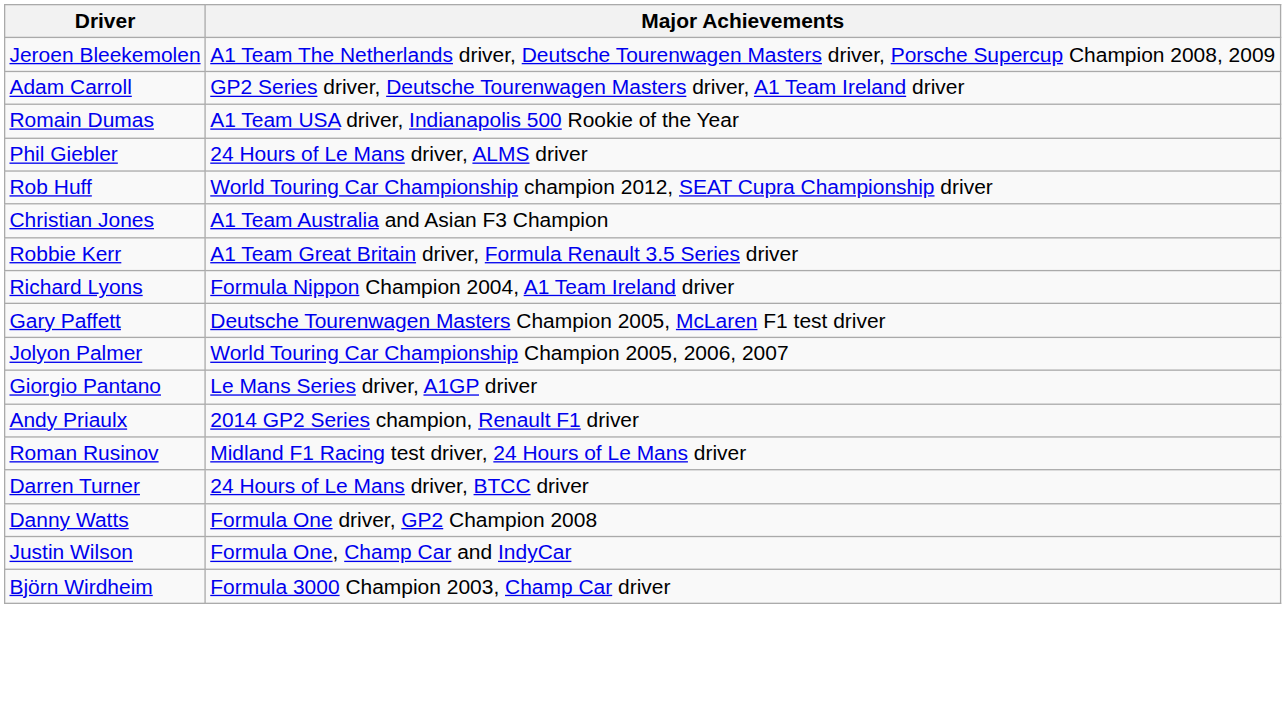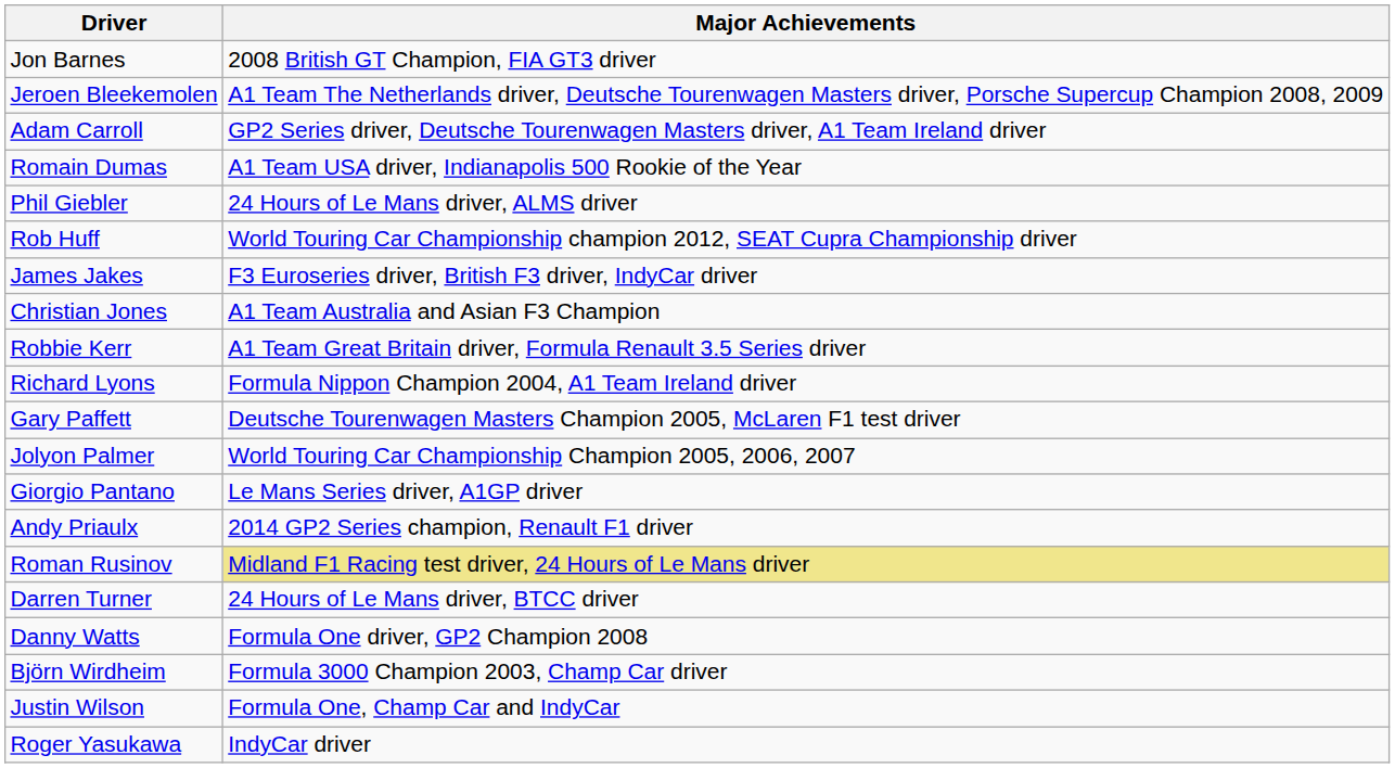+ row: Jon Barnes | 2008 British GT Champion, FIA GT3 driver
+ row: James Jakes | F3 Euroseries driver, British F3 driver, IndyCar driver
Roman Rusinov | Major Achievements: no background -> khaki background
rows swapped: Justin Wilson <-> Björn Wirdheim
+ row: Roger Yasukawa | IndyCar driver
